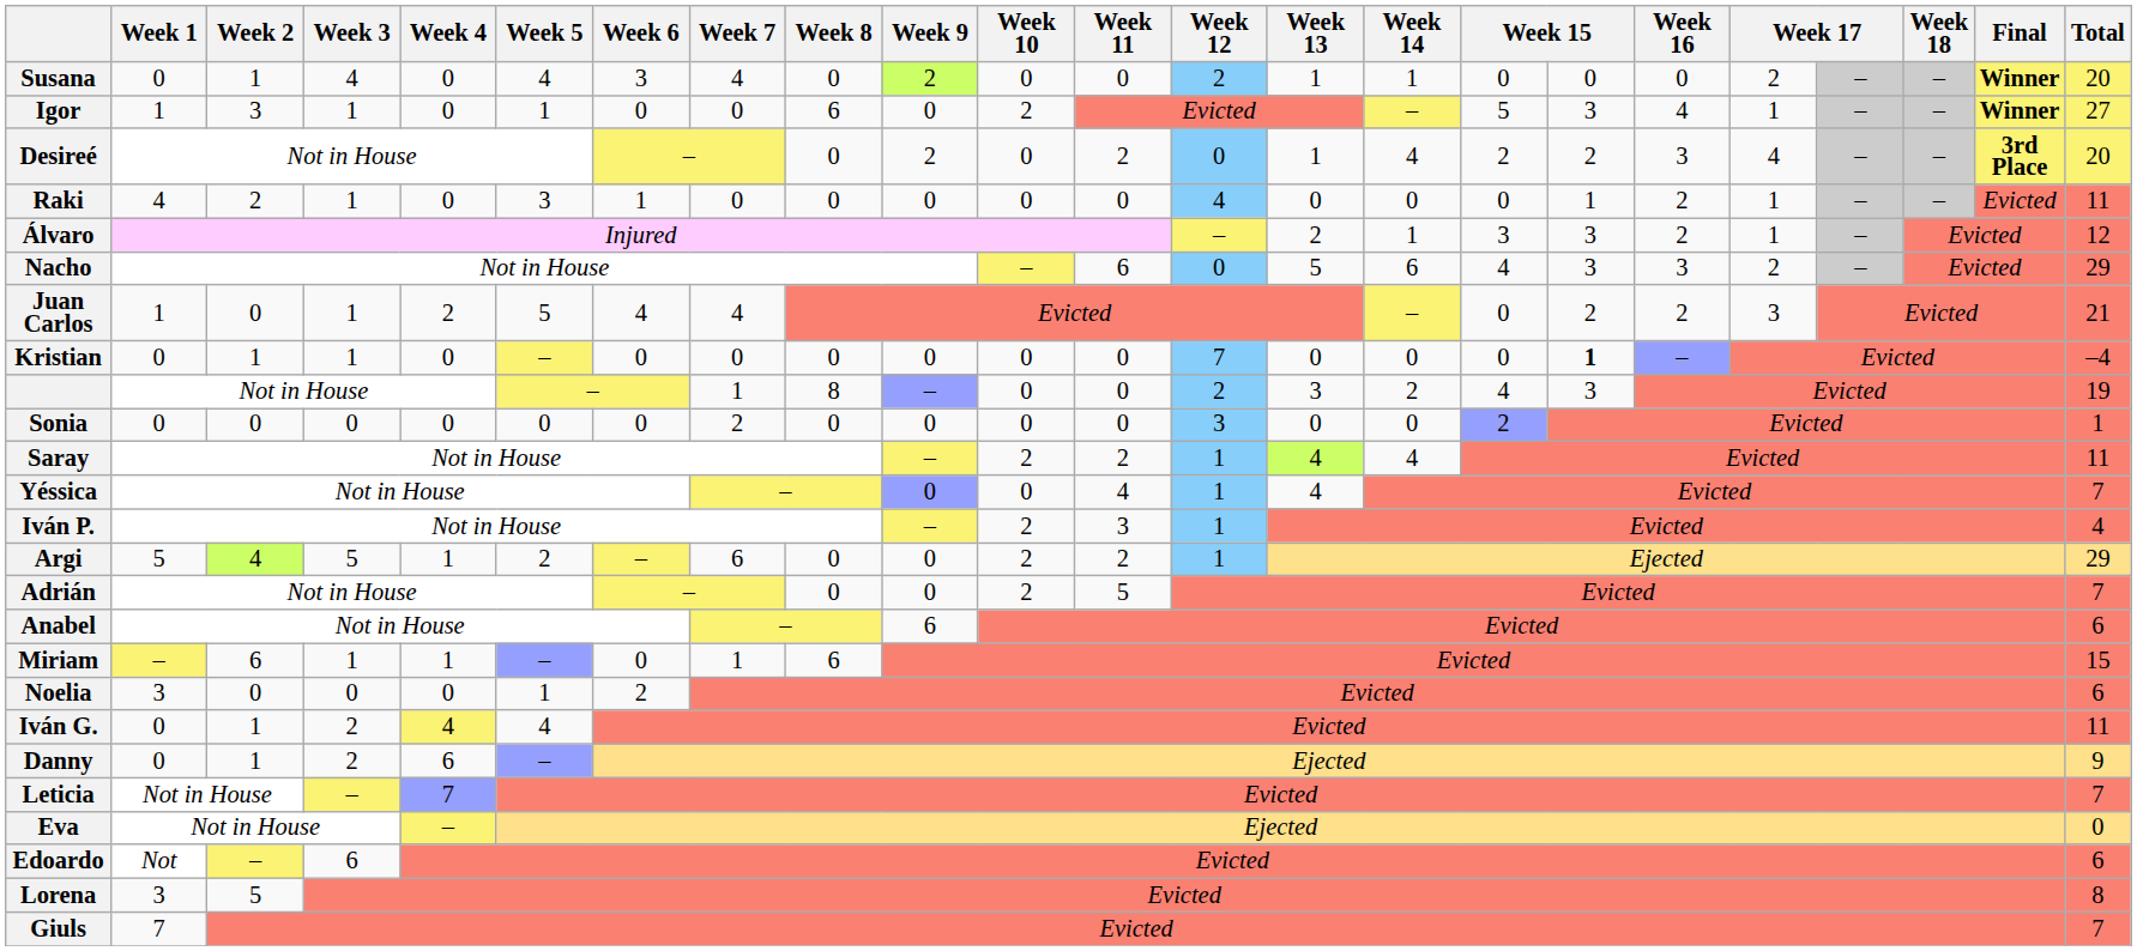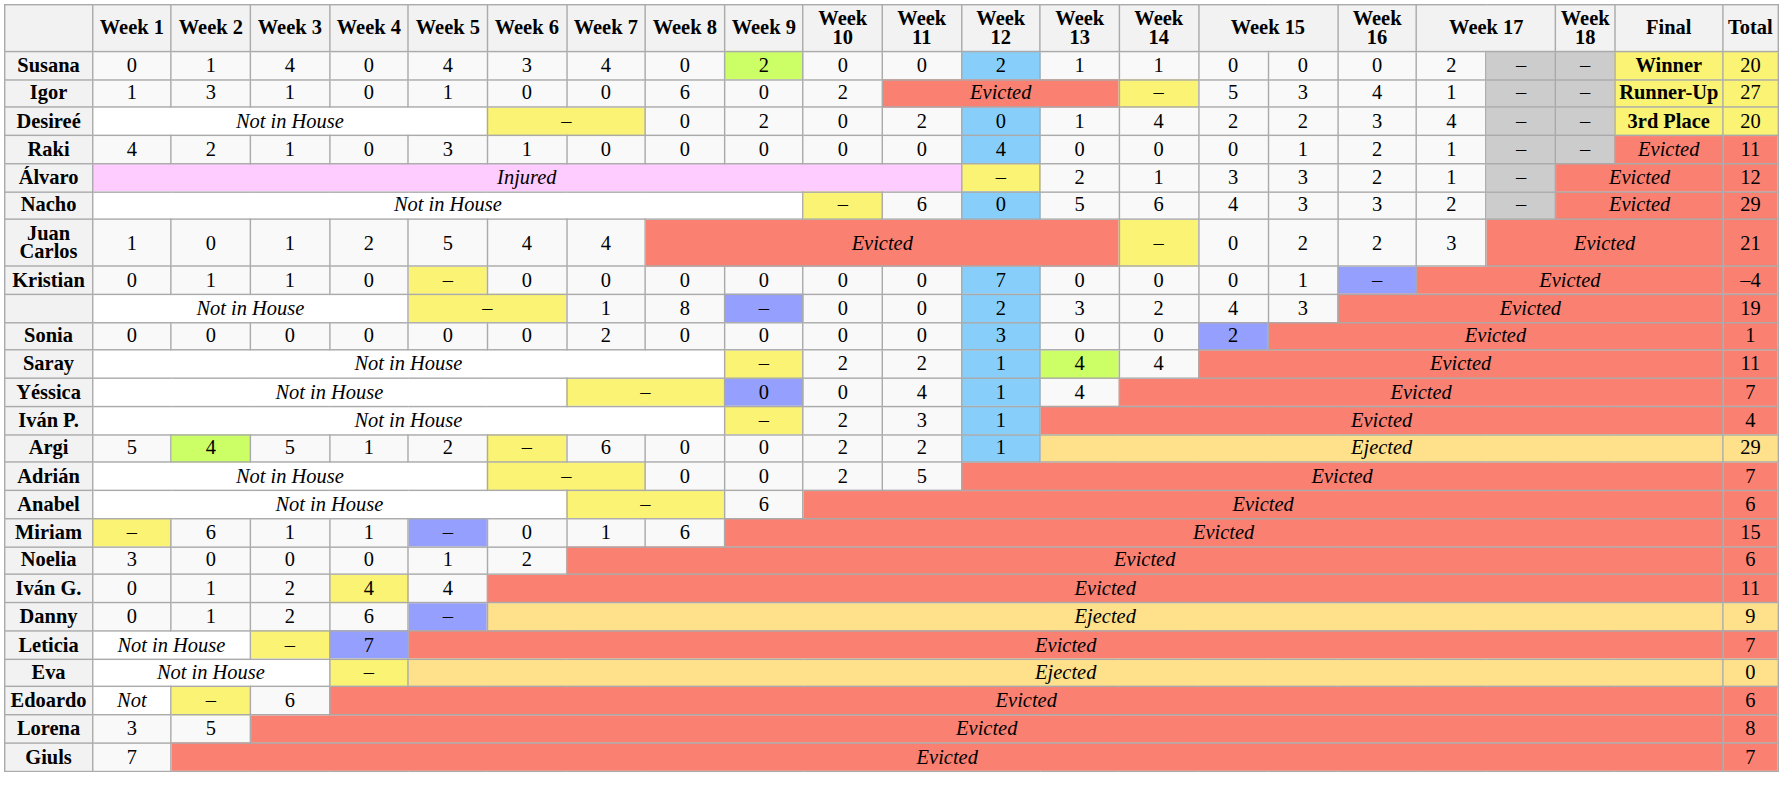Igor | Final: Winner -> Runner-Up
Kristian | column 17: bold -> normal
